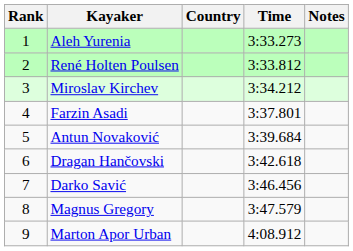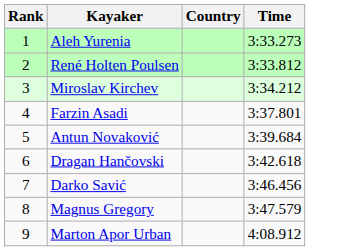- column: Notes
